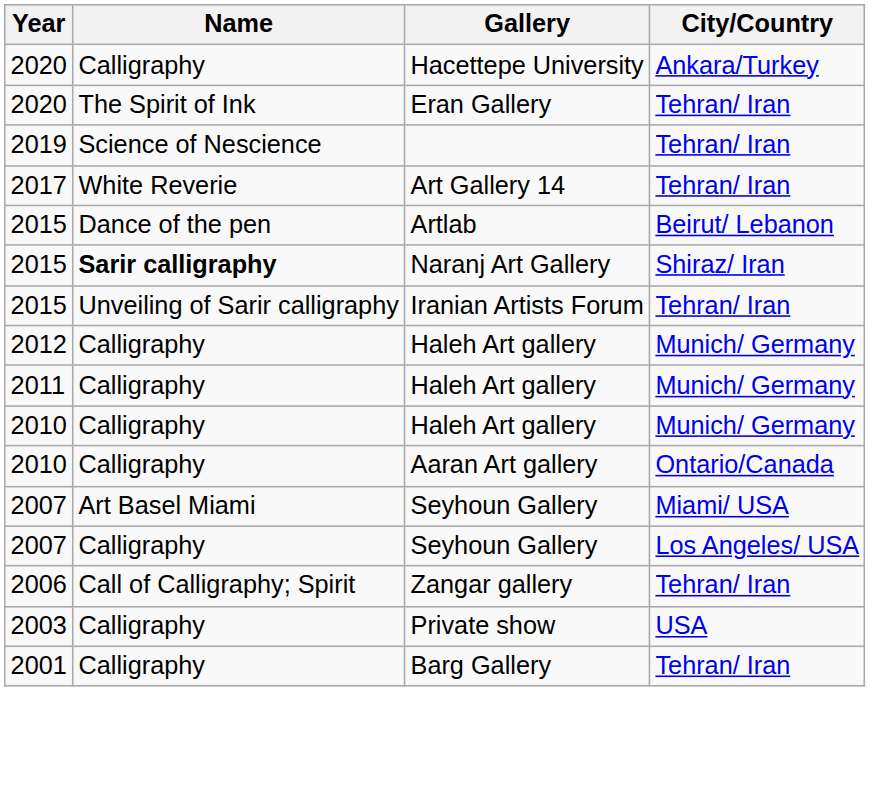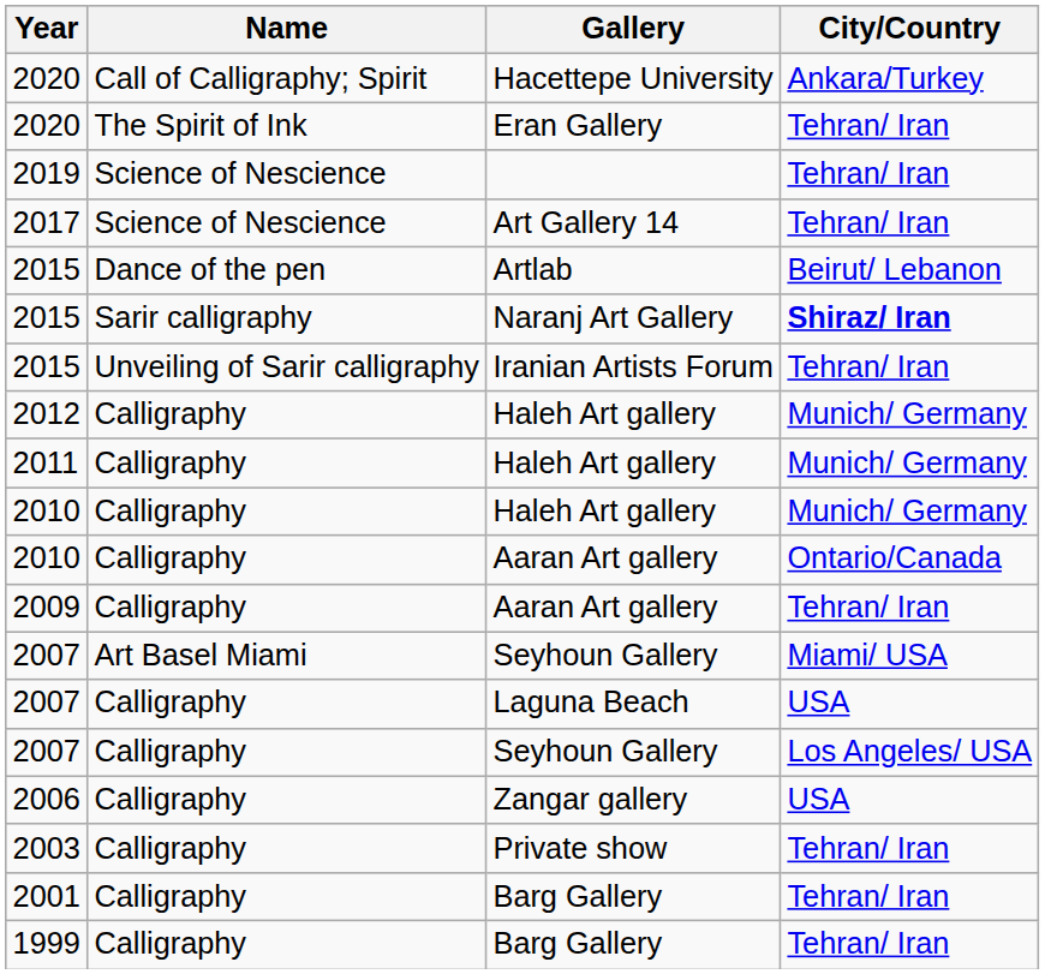Hacettepe University | Name: Calligraphy -> Call of Calligraphy; Spirit
Art Gallery 14 | Name: White Reverie -> Science of Nescience
Naranj Art Gallery | Name: bold -> normal
Naranj Art Gallery | City/Country: normal -> bold
+ row: 2009 | Calligraphy | Aaran Art gallery | Tehran/ Iran
+ row: 2007 | Calligraphy | Laguna Beach | USA
Zangar gallery | Name: Call of Calligraphy; Spirit -> Calligraphy
Zangar gallery | City/Country: Tehran/ Iran -> USA
Private show | City/Country: USA -> Tehran/ Iran
+ row: 1999 | Calligraphy | Barg Gallery | Tehran/ Iran
